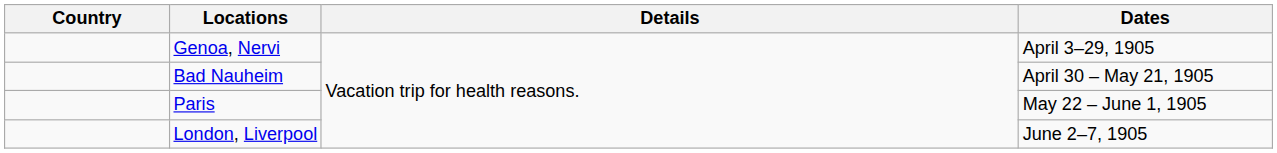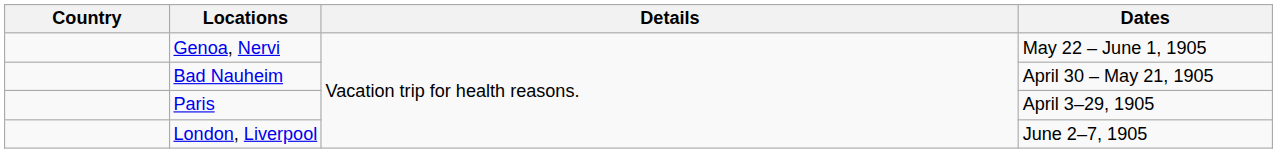Genoa, Nervi | Dates: April 3–29, 1905 -> May 22 – June 1, 1905
Paris | Dates: May 22 – June 1, 1905 -> April 3–29, 1905
